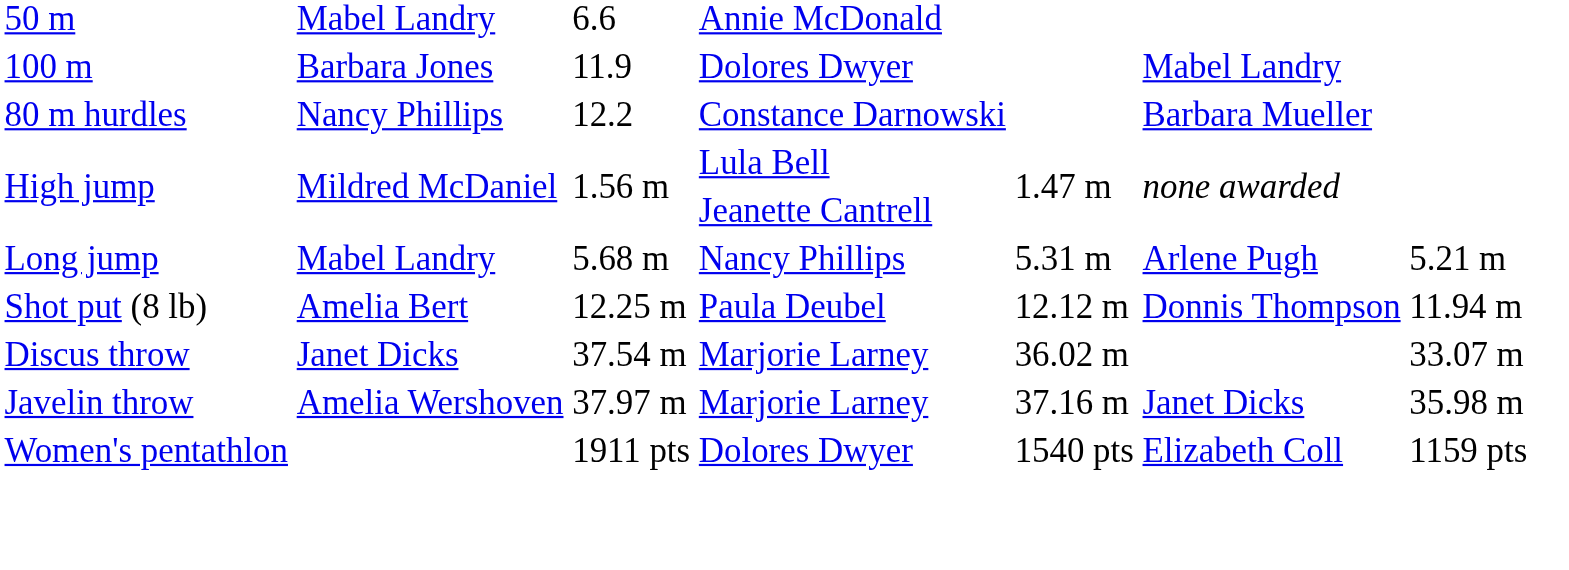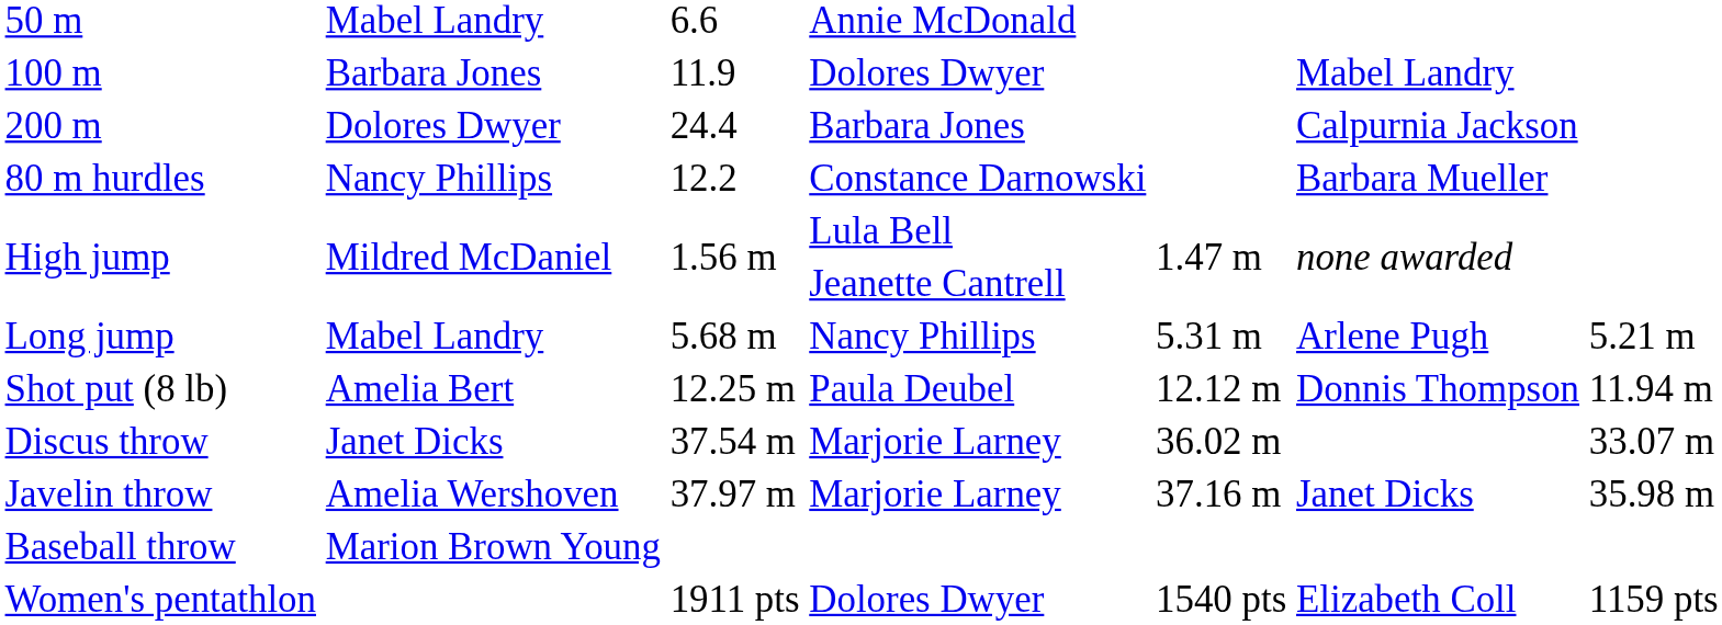+ row: 200 m | Dolores Dwyer | 24.4 | Barbara Jones | Calpurnia Jackson
+ row: Baseball throw | Marion Brown Young
